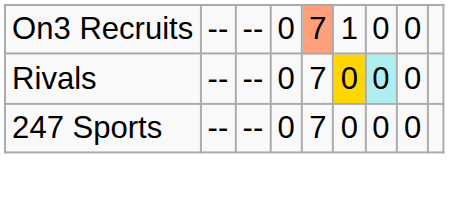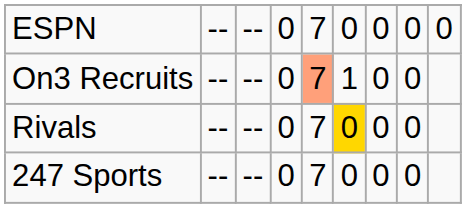+ row: ESPN | -- | -- | 0 | 7 | 0 | 0 | 0 | 0
Rivals | column 7: paleturquoise background -> no background
